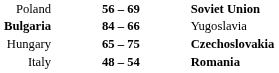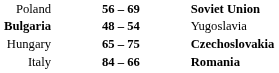Bulgaria | column 2: 84 – 66 -> 48 – 54
Italy | column 2: 48 – 54 -> 84 – 66
